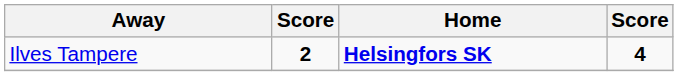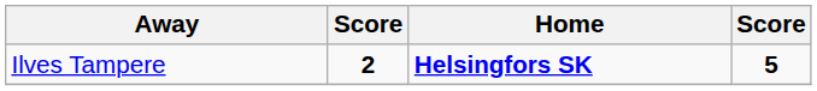Ilves Tampere | column 4: 4 -> 5
